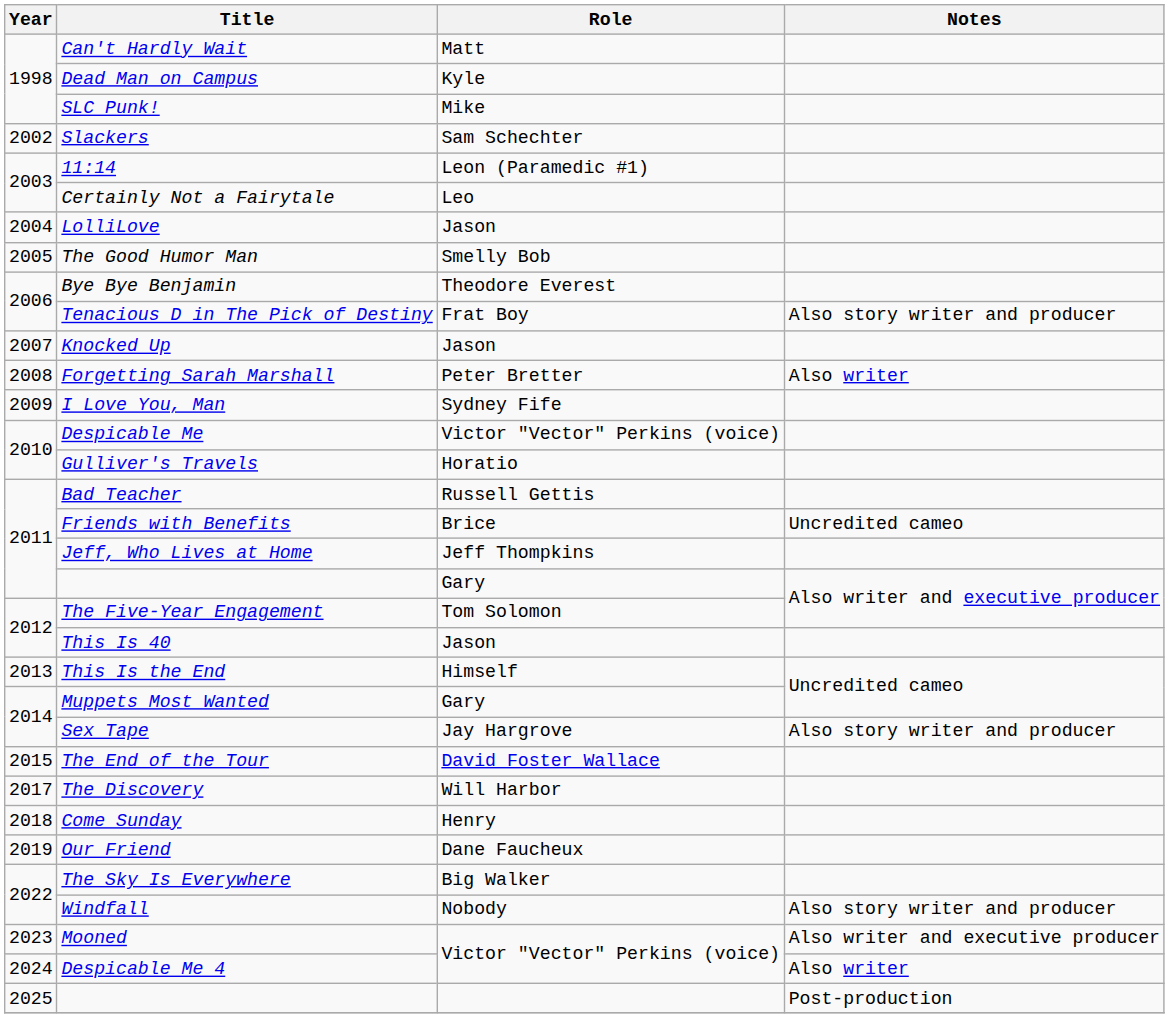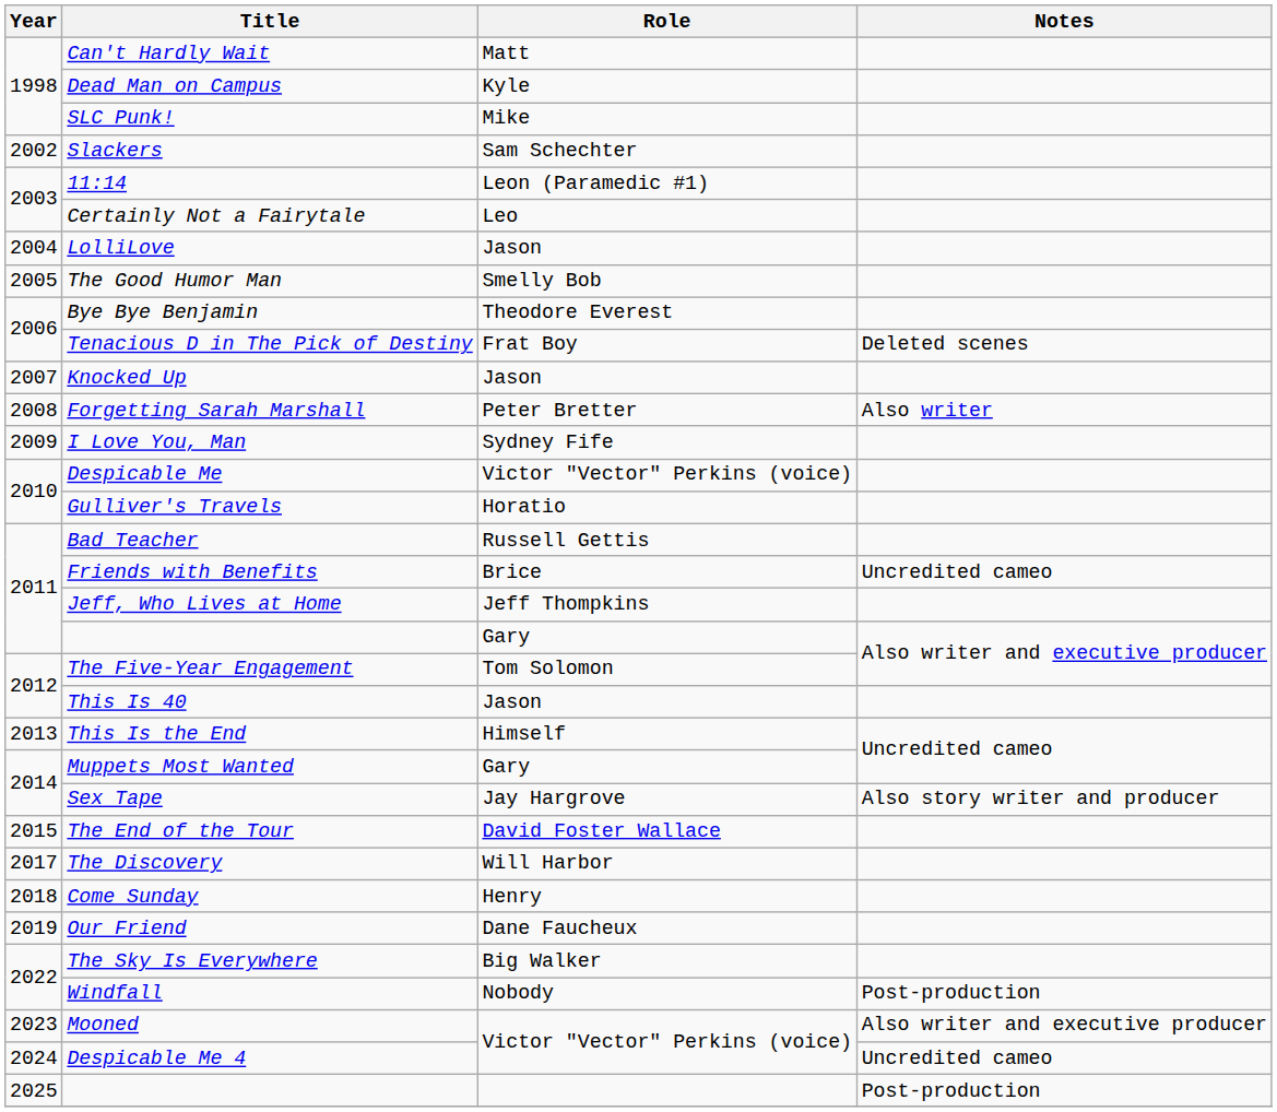Tenacious D in The Pick of Destiny | Notes: Also story writer and producer -> Deleted scenes
Windfall | Notes: Also story writer and producer -> Post-production
Despicable Me 4 | Notes: Also writer -> Uncredited cameo
